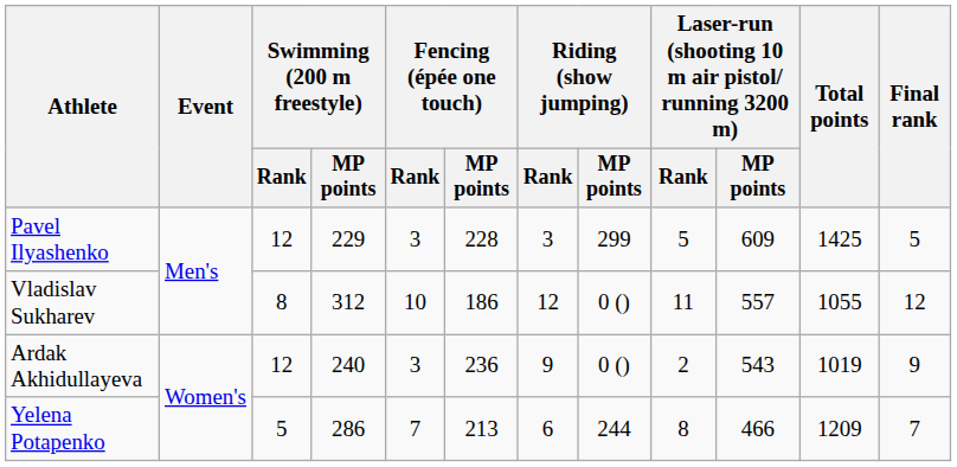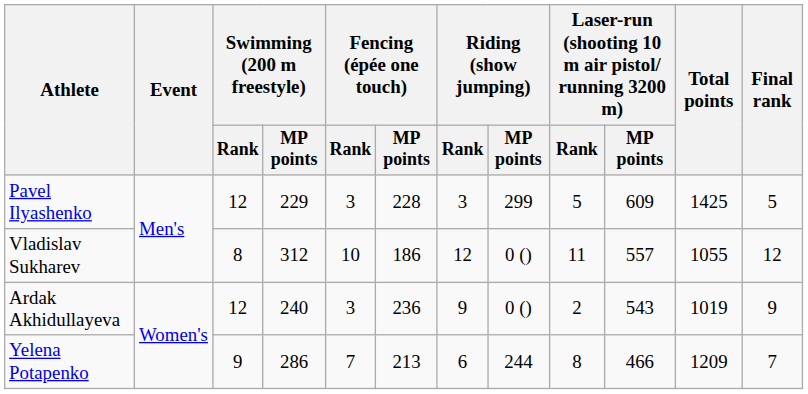Yelena Potapenko | Swimming (200 m freestyle) / Rank: 5 -> 9
